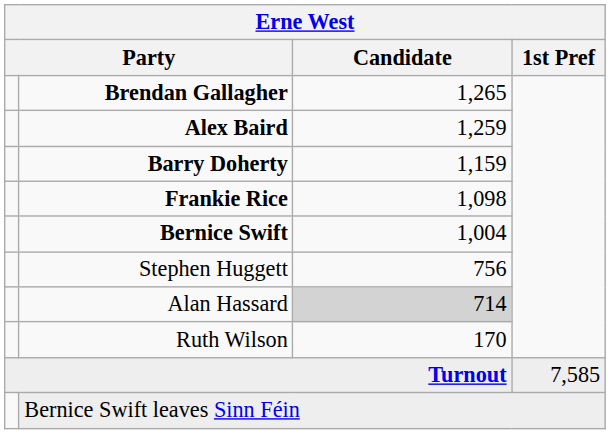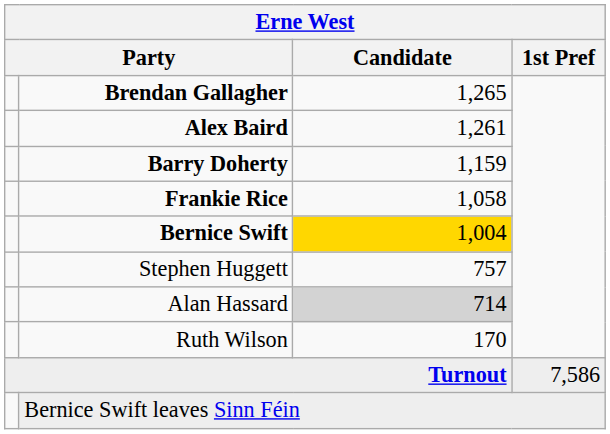Alex Baird | Candidate: 1,259 -> 1,261
Frankie Rice | Candidate: 1,098 -> 1,058
Bernice Swift | Candidate: no background -> gold background
Stephen Huggett | Candidate: 756 -> 757
Turnout | 1st Pref: 7,585 -> 7,586
